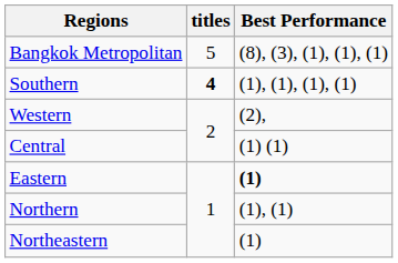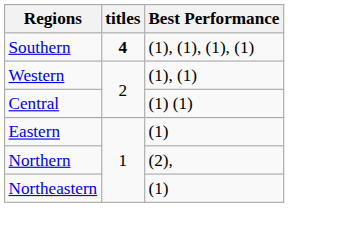- row: Bangkok Metropolitan | 5 | (8), (3), (1), (1), (1)
Western | Best Performance: (2), -> (1), (1)
Eastern | Best Performance: bold -> normal
Northern | Best Performance: (1), (1) -> (2),
